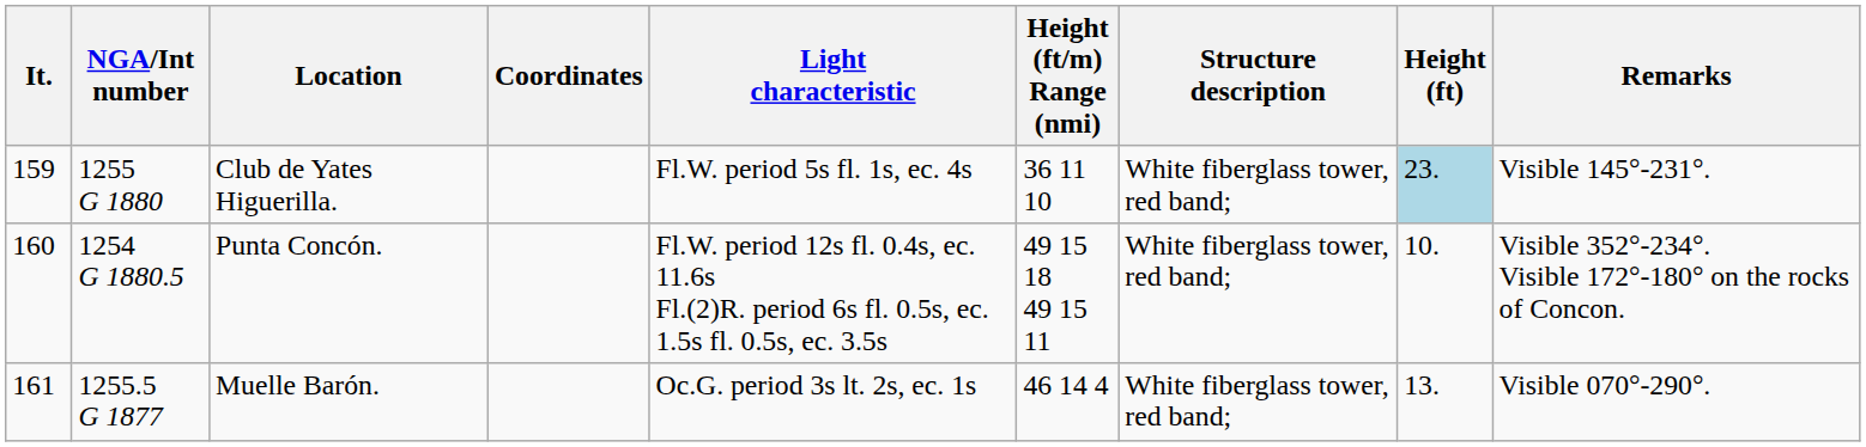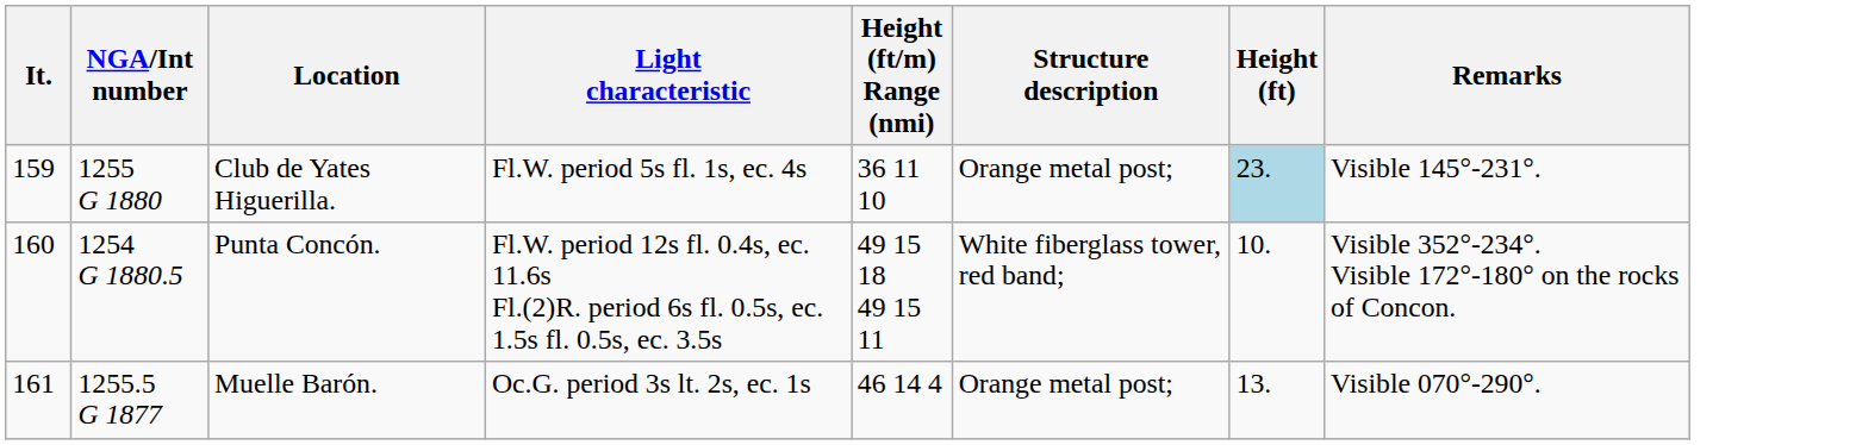- column: Coordinates
Club de Yates Higuerilla. | Structure description: White fiberglass tower, red band; -> Orange metal post;
Muelle Barón. | Structure description: White fiberglass tower, red band; -> Orange metal post;
